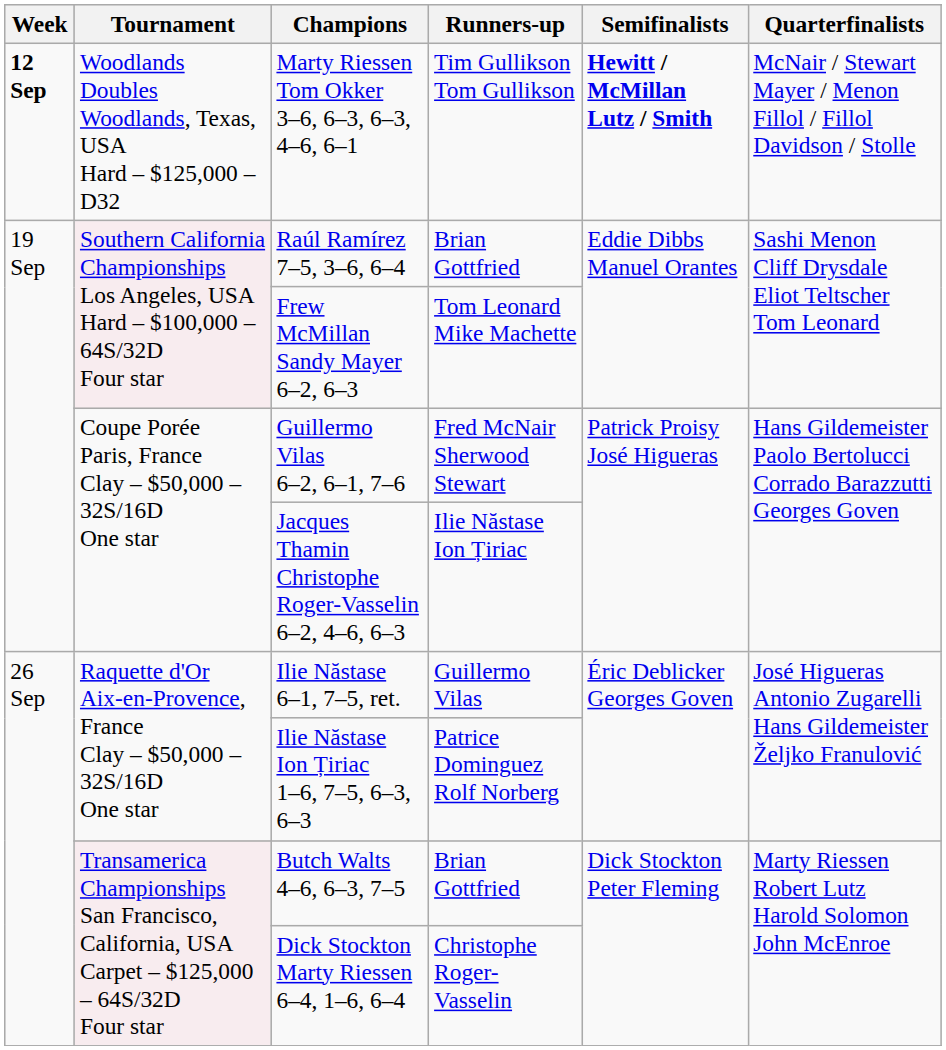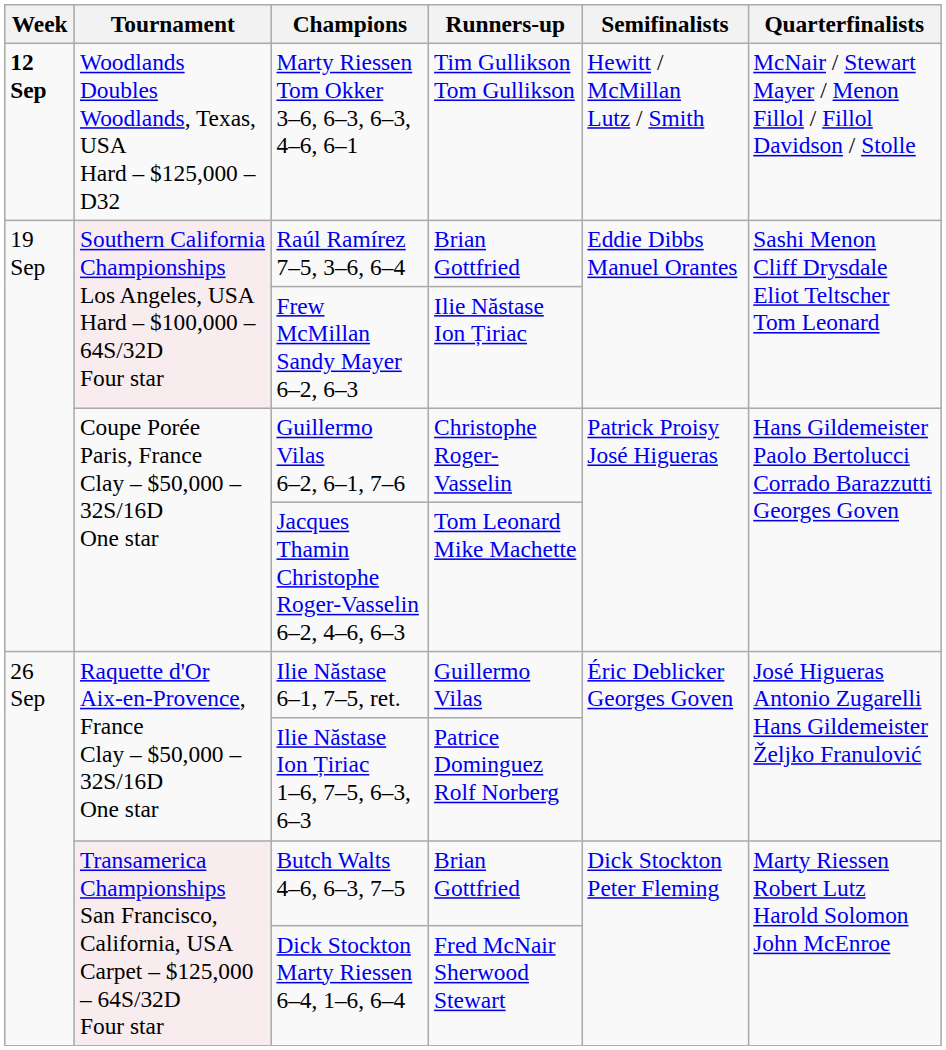Marty Riessen Tom Okker 3–6, 6–3, 6–3, 4–6, 6–1 | Semifinalists: bold -> normal
Frew McMillan Sandy Mayer 6–2, 6–3 | Runners-up: Tom Leonard Mike Machette -> Ilie Năstase Ion Țiriac
Guillermo Vilas 6–2, 6–1, 7–6 | Runners-up: Fred McNair Sherwood Stewart -> Christophe Roger-Vasselin
Jacques Thamin Christophe Roger-Vasselin 6–2, 4–6, 6–3 | Runners-up: Ilie Năstase Ion Țiriac -> Tom Leonard Mike Machette
Dick Stockton Marty Riessen 6–4, 1–6, 6–4 | Runners-up: Christophe Roger-Vasselin -> Fred McNair Sherwood Stewart
